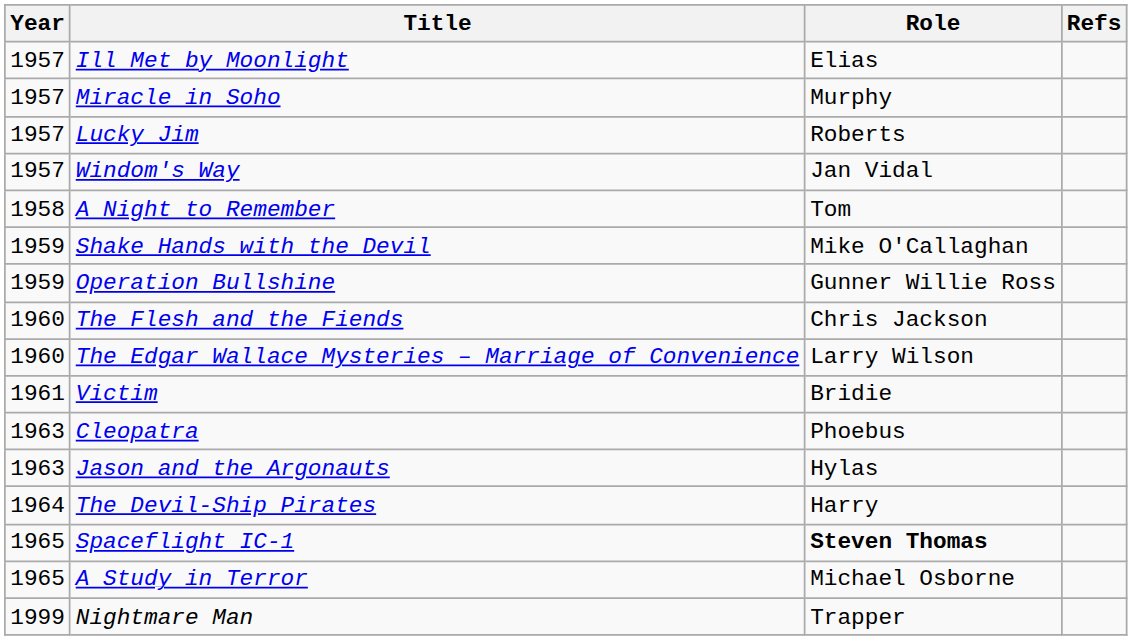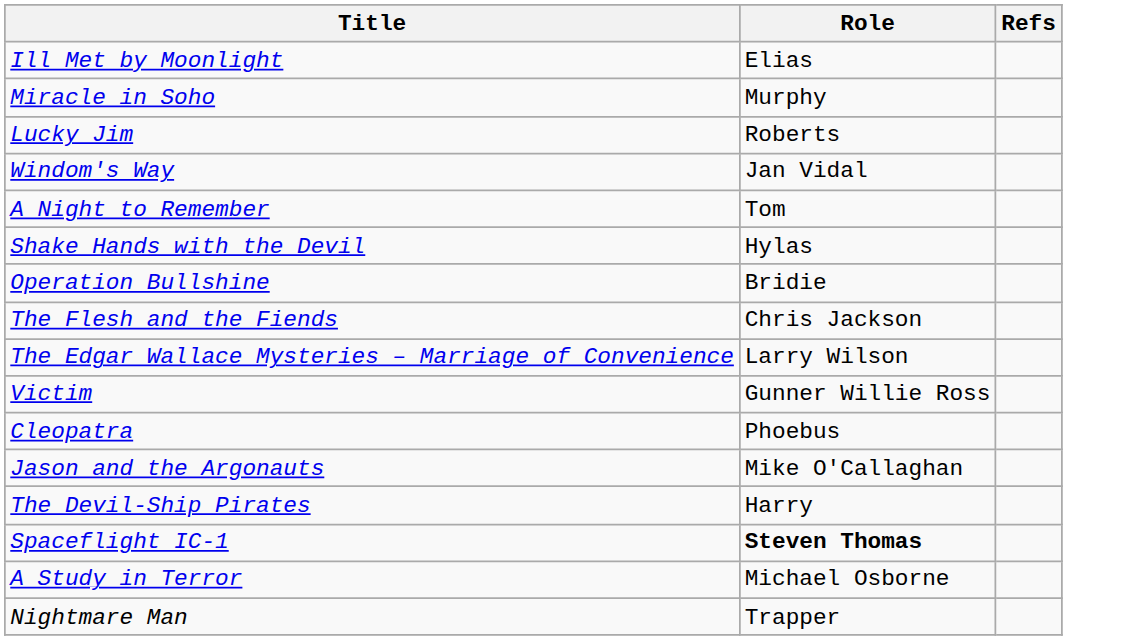- column: Year | 1957 | 1957 | 1957 | 1957 | 1958 | 1959 | 1959 | 1960 | 1960 | 1961 | 1963 | 1963 | 1964 | 1965 | 1965 | 1999
Shake Hands with the Devil | Role: Mike O'Callaghan -> Hylas
Operation Bullshine | Role: Gunner Willie Ross -> Bridie
Victim | Role: Bridie -> Gunner Willie Ross
Jason and the Argonauts | Role: Hylas -> Mike O'Callaghan
